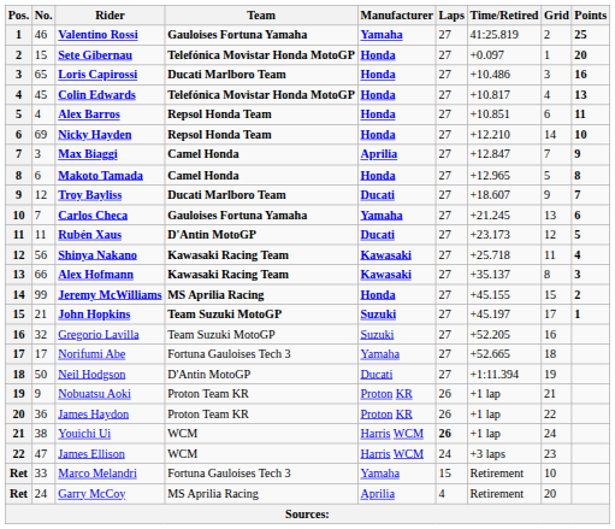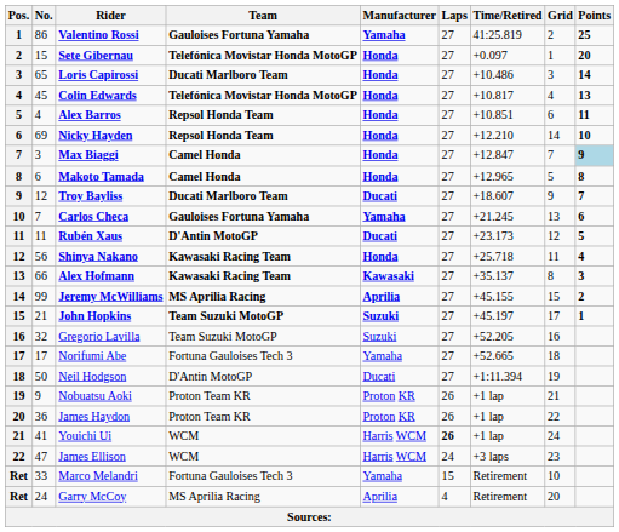Valentino Rossi | No.: 46 -> 86
Loris Capirossi | Points: 16 -> 14
Max Biaggi | Manufacturer: Aprilia -> Honda
Max Biaggi | Points: no background -> lightblue background
Shinya Nakano | Manufacturer: Kawasaki -> Honda
Jeremy McWilliams | Manufacturer: Honda -> Aprilia
Youichi Ui | No.: 38 -> 41
